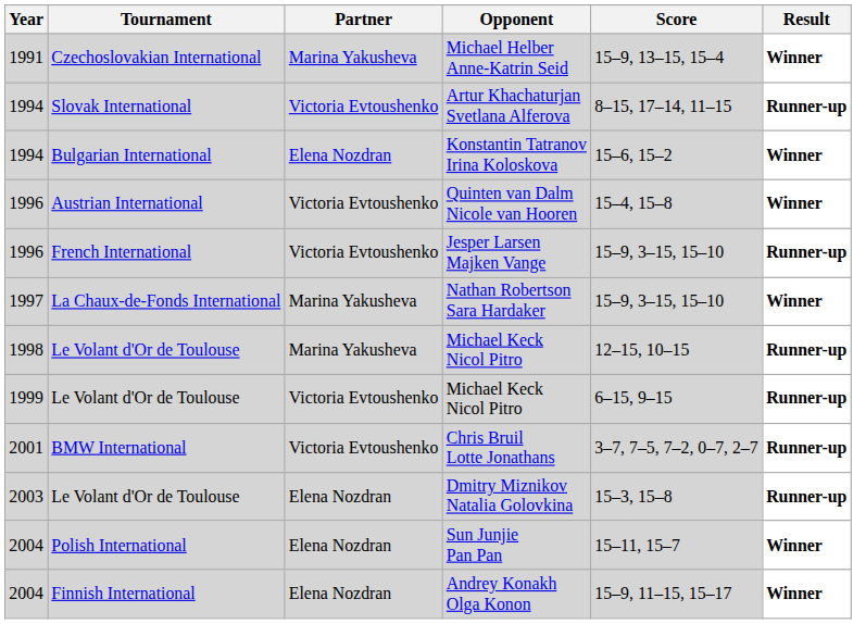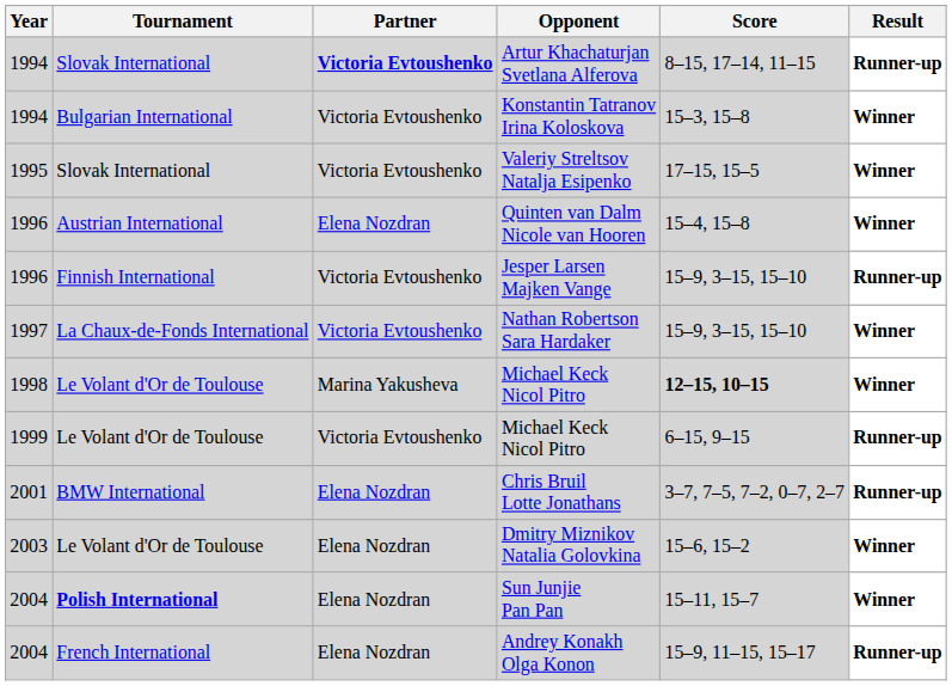- row: 1991 | Czechoslovakian International | Marina Yakusheva | Michael Helber Anne-Katrin Seid | 15–9, 13–15, 15–4 | Winner
Artur Khachaturjan Svetlana Alferova | Partner: normal -> bold
Konstantin Tatranov Irina Koloskova | Partner: Elena Nozdran -> Victoria Evtoushenko
Konstantin Tatranov Irina Koloskova | Score: 15–6, 15–2 -> 15–3, 15–8
+ row: 1995 | Slovak International | Victoria Evtoushenko | Valeriy Streltsov Natalja Esipenko | 17–15, 15–5 | Winner
Quinten van Dalm Nicole van Hooren | Partner: Victoria Evtoushenko -> Elena Nozdran
Jesper Larsen Majken Vange | Tournament: French International -> Finnish International
Nathan Robertson Sara Hardaker | Partner: Marina Yakusheva -> Victoria Evtoushenko
1998 / Michael Keck Nicol Pitro | Score: normal -> bold
1998 / Michael Keck Nicol Pitro | Result: Runner-up -> Winner
Chris Bruil Lotte Jonathans | Partner: Victoria Evtoushenko -> Elena Nozdran
Dmitry Miznikov Natalia Golovkina | Score: 15–3, 15–8 -> 15–6, 15–2
Dmitry Miznikov Natalia Golovkina | Result: Runner-up -> Winner
Sun Junjie Pan Pan | Tournament: normal -> bold
Andrey Konakh Olga Konon | Tournament: Finnish International -> French International
Andrey Konakh Olga Konon | Result: Winner -> Runner-up
